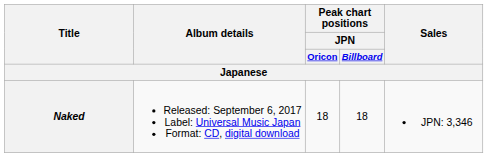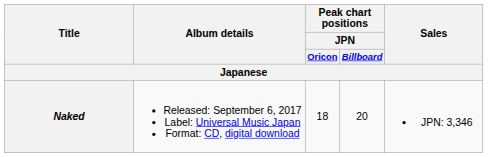Naked | Peak chart positions / JPN / Billboard: 18 -> 20
